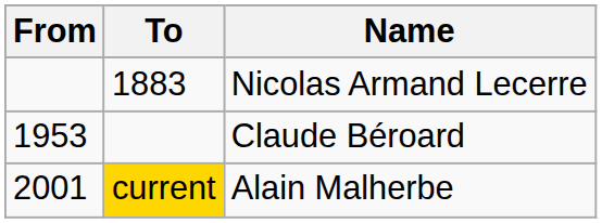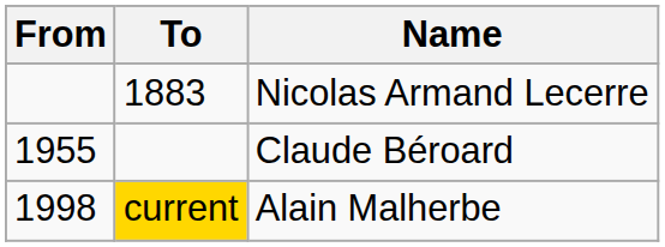Claude Béroard | From: 1953 -> 1955
Alain Malherbe | From: 2001 -> 1998
